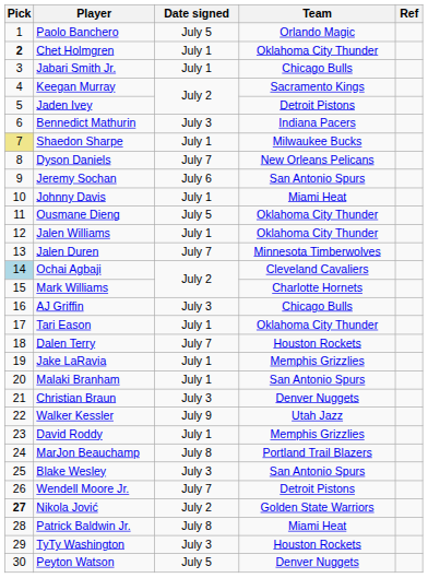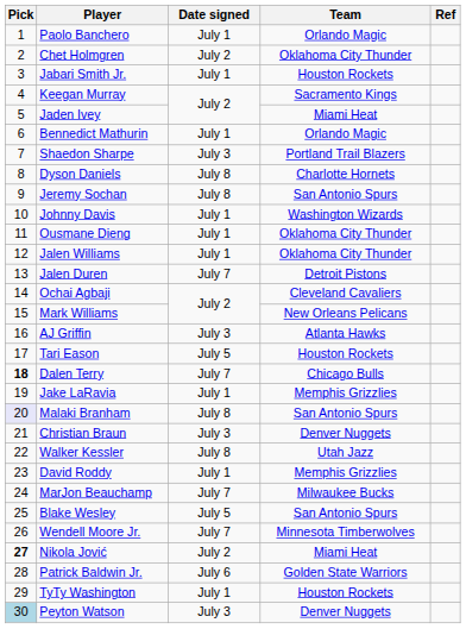Paolo Banchero | Date signed: July 5 -> July 1
Chet Holmgren | Pick: bold -> normal
Chet Holmgren | Date signed: July 1 -> July 2
Jabari Smith Jr. | Team: Chicago Bulls -> Houston Rockets
Jaden Ivey | Team: Detroit Pistons -> Miami Heat
Bennedict Mathurin | Date signed: July 3 -> July 1
Bennedict Mathurin | Team: Indiana Pacers -> Orlando Magic
Shaedon Sharpe | Pick: khaki background -> no background
Shaedon Sharpe | Date signed: July 1 -> July 3
Shaedon Sharpe | Team: Milwaukee Bucks -> Portland Trail Blazers
Dyson Daniels | Date signed: July 7 -> July 8
Dyson Daniels | Team: New Orleans Pelicans -> Charlotte Hornets
Jeremy Sochan | Date signed: July 6 -> July 8
Johnny Davis | Team: Miami Heat -> Washington Wizards
Ousmane Dieng | Date signed: July 5 -> July 1
Jalen Duren | Team: Minnesota Timberwolves -> Detroit Pistons
Ochai Agbaji | Pick: lightblue background -> no background
Mark Williams | Team: Charlotte Hornets -> New Orleans Pelicans
AJ Griffin | Team: Chicago Bulls -> Atlanta Hawks
Tari Eason | Date signed: July 1 -> July 5
Tari Eason | Team: Oklahoma City Thunder -> Houston Rockets
Dalen Terry | Pick: normal -> bold
Dalen Terry | Team: Houston Rockets -> Chicago Bulls
Malaki Branham | Pick: no background -> lavender background
Malaki Branham | Date signed: July 1 -> July 8
Walker Kessler | Date signed: July 9 -> July 8
MarJon Beauchamp | Date signed: July 8 -> July 7
MarJon Beauchamp | Team: Portland Trail Blazers -> Milwaukee Bucks
Blake Wesley | Date signed: July 3 -> July 5
Wendell Moore Jr. | Team: Detroit Pistons -> Minnesota Timberwolves
Nikola Jović | Team: Golden State Warriors -> Miami Heat
Patrick Baldwin Jr. | Date signed: July 8 -> July 6
Patrick Baldwin Jr. | Team: Miami Heat -> Golden State Warriors
TyTy Washington | Date signed: July 3 -> July 1
Peyton Watson | Pick: no background -> lightblue background
Peyton Watson | Date signed: July 5 -> July 3
